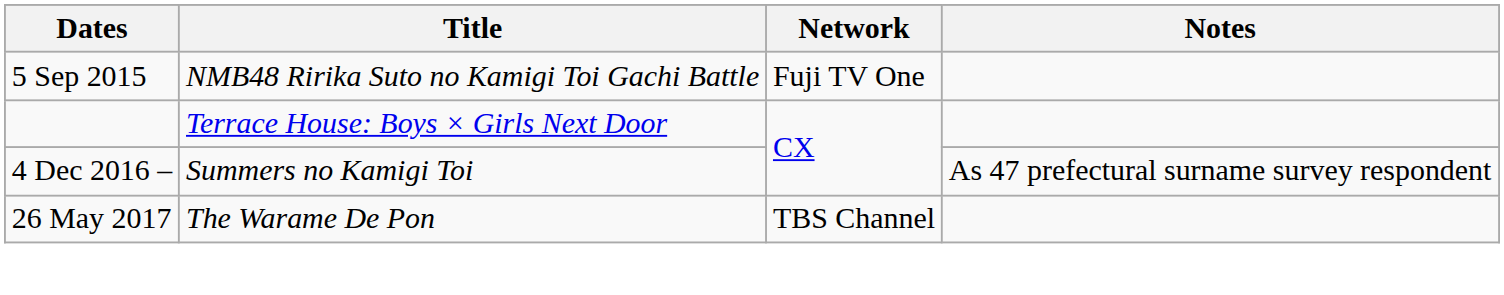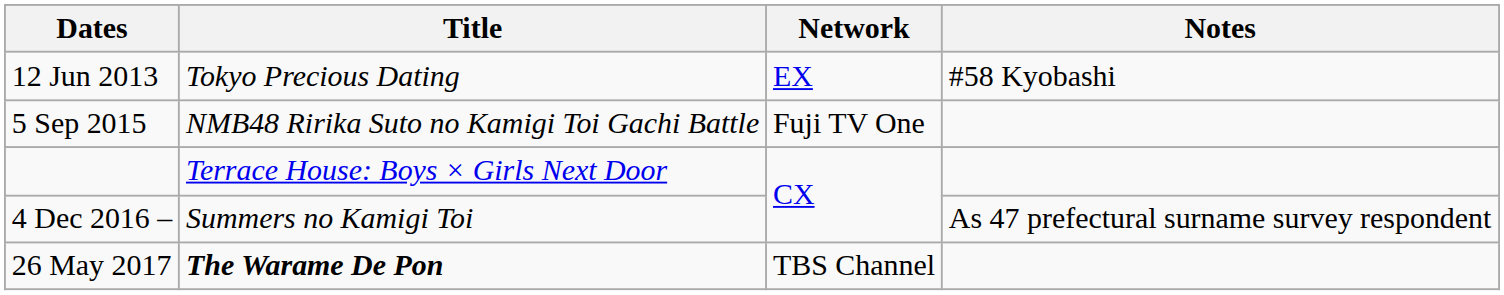+ row: 12 Jun 2013 | Tokyo Precious Dating | EX | #58 Kyobashi
26 May 2017 | Title: normal -> bold
